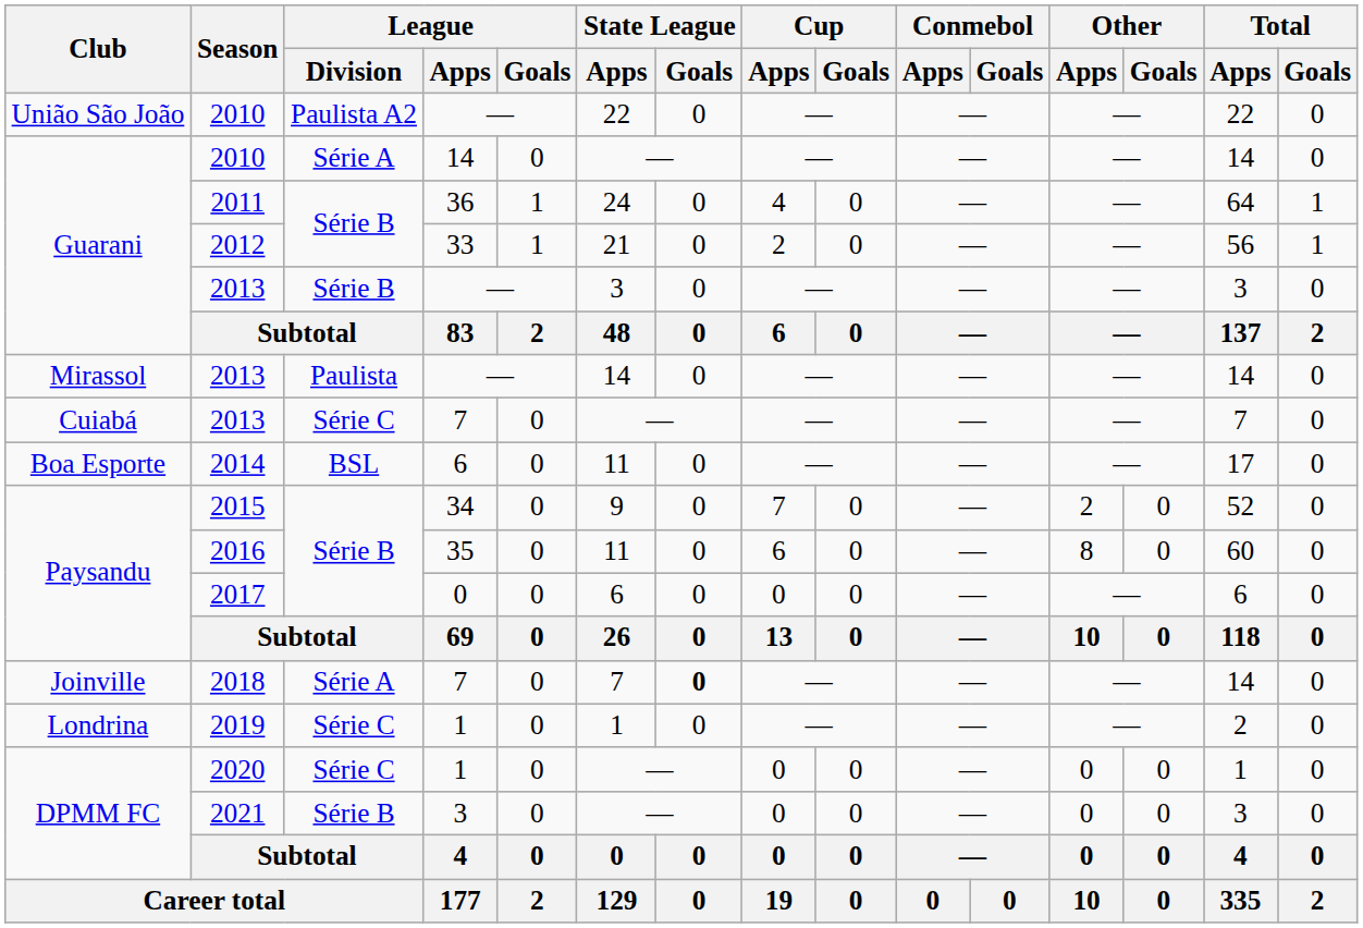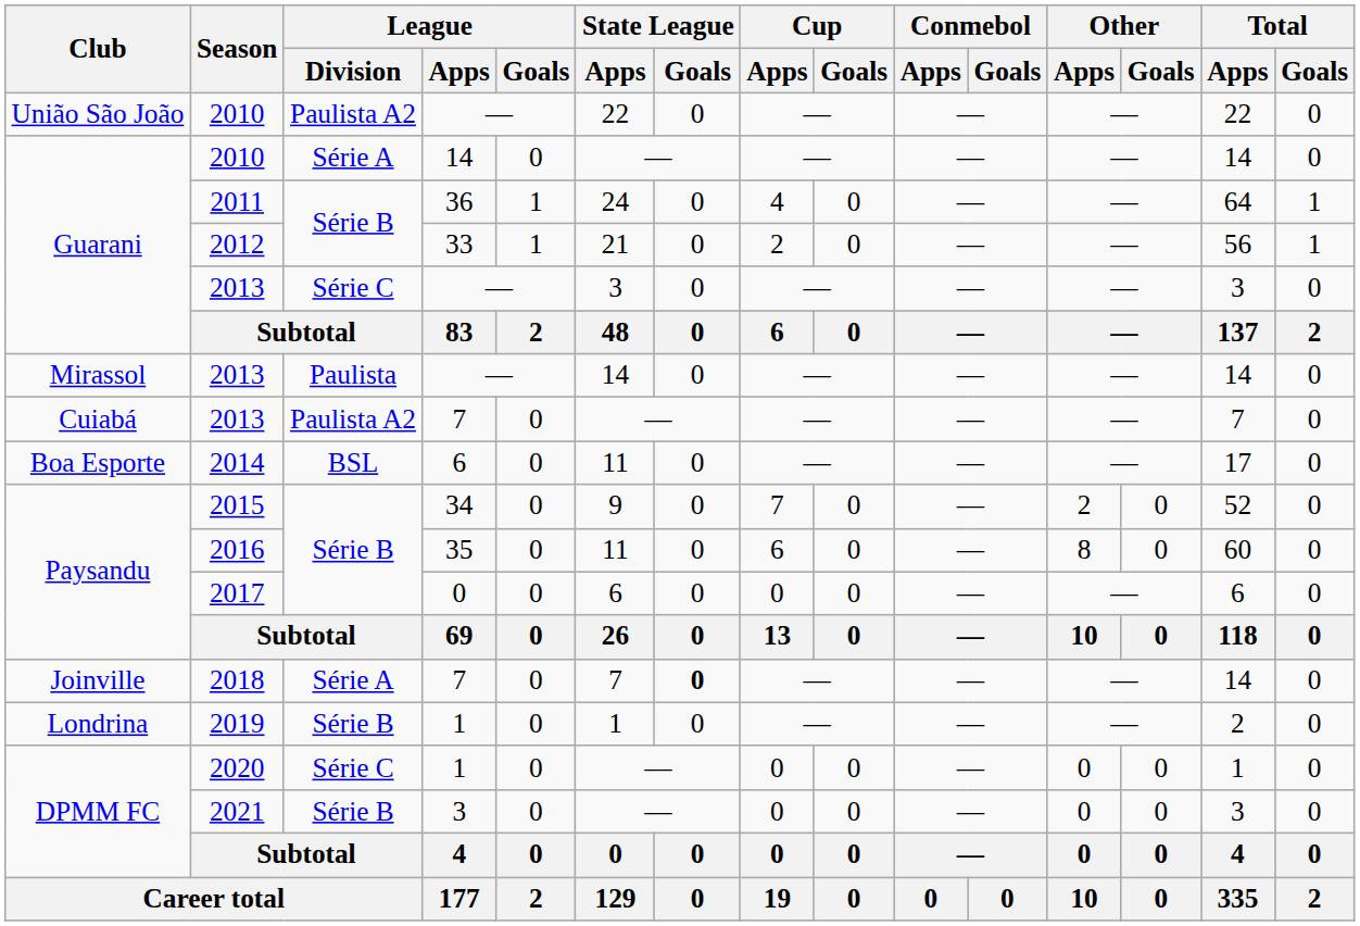Guarani / 2013 | League / Division: Série B -> Série C
Cuiabá / 2013 | League / Division: Série C -> Paulista A2
2019 | League / Division: Série C -> Série B
